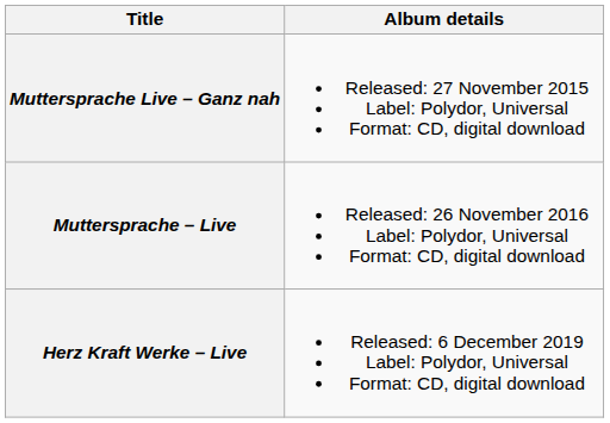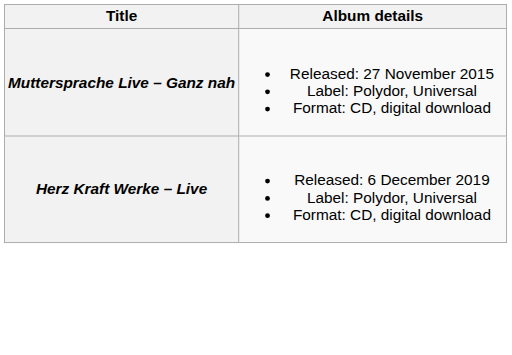- row: Muttersprache – Live | Released: 26 November 2016 Label: Polydor, Universal Format: CD, digital download
